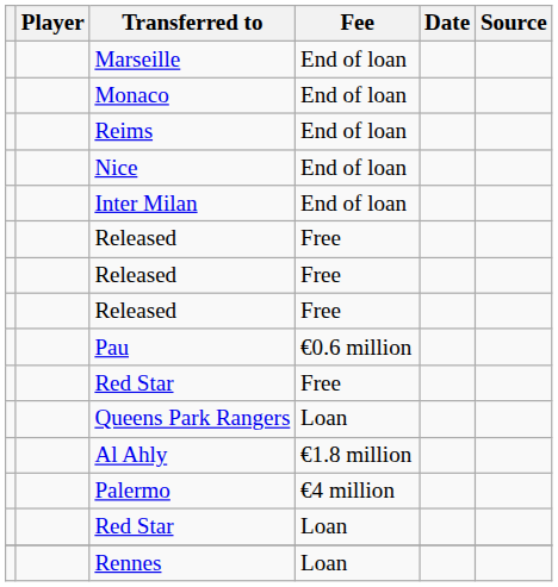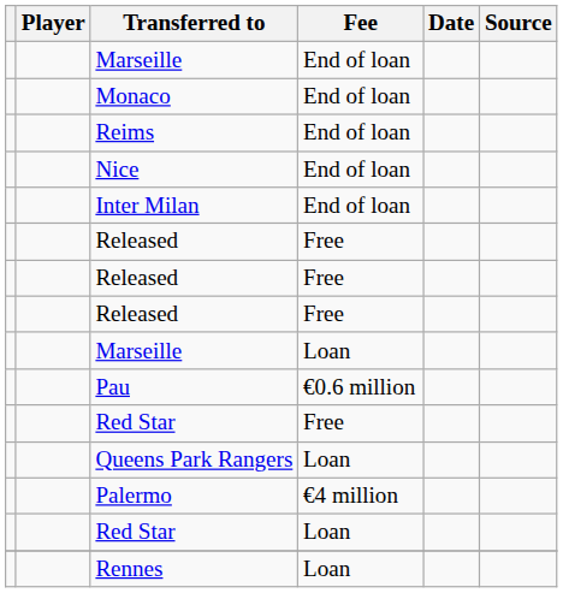+ row: Marseille | Loan
- row: Al Ahly | €1.8 million
